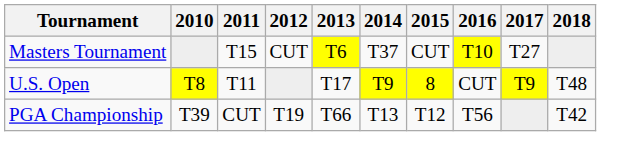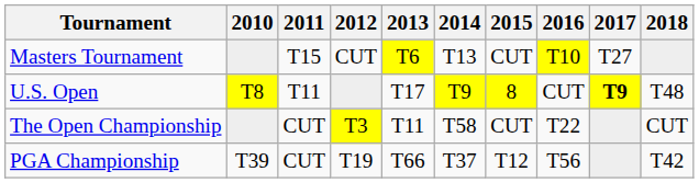Masters Tournament | 2014: T37 -> T13
U.S. Open | 2017: normal -> bold
+ row: The Open Championship | CUT | T3 | T11 | T58 | CUT | T22 | CUT
PGA Championship | 2014: T13 -> T37
